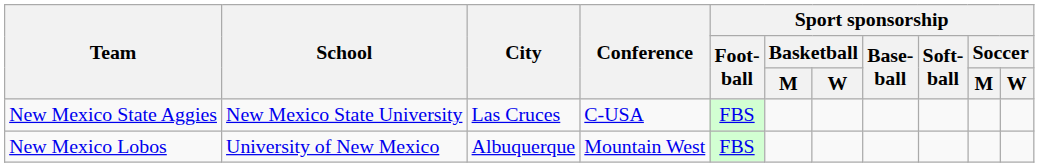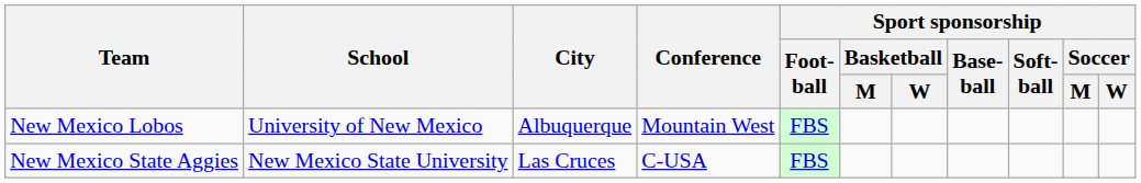rows swapped: New Mexico Lobos <-> New Mexico State Aggies
